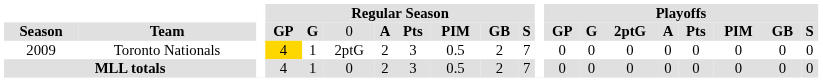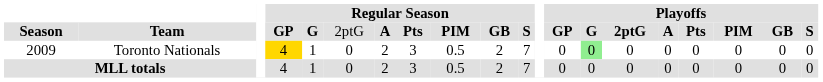Season | column 6: 0 -> 2ptG
2009 | column 6: 2ptG -> 0
2009 | column 14: no background -> lightgreen background
